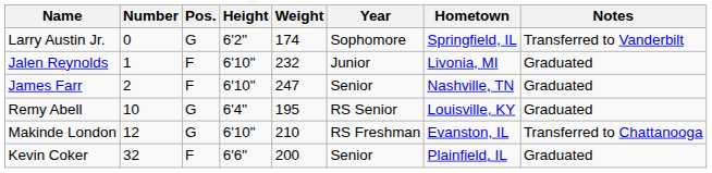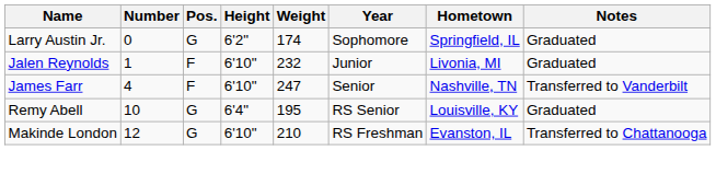Larry Austin Jr. | Notes: Transferred to Vanderbilt -> Graduated
James Farr | Number: 2 -> 4
James Farr | Notes: Graduated -> Transferred to Vanderbilt
- row: Kevin Coker | 32 | F | 6'6" | 200 | Senior | Plainfield, IL | Graduated
